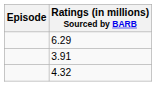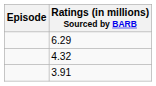rows swapped: 4.32 <-> 3.91
